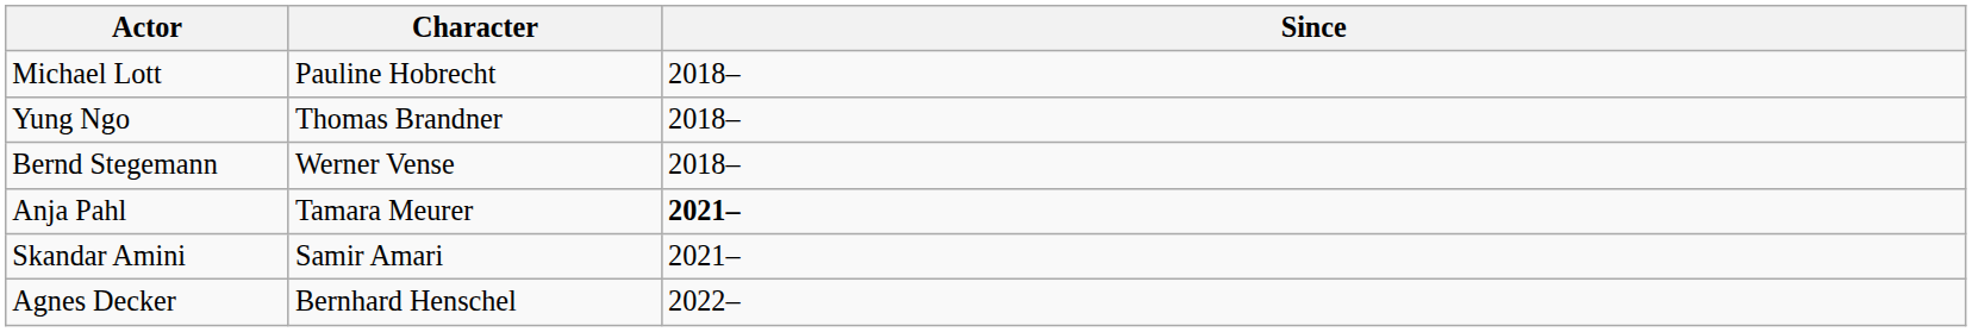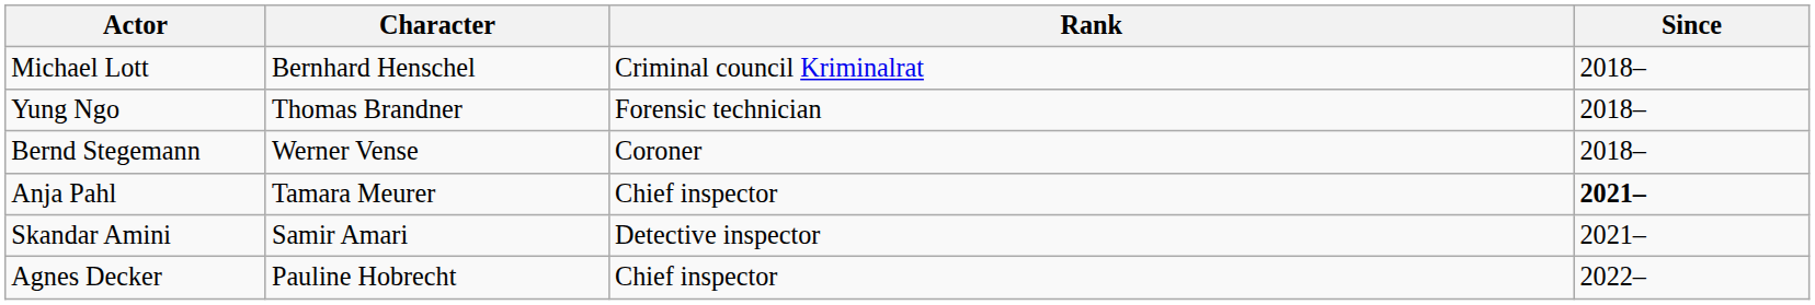+ column: Rank | Criminal council Kriminalrat | Forensic technician | Coroner | Chief inspector | Detective inspector | Chief inspector
Michael Lott | Character: Pauline Hobrecht -> Bernhard Henschel
Agnes Decker | Character: Bernhard Henschel -> Pauline Hobrecht
